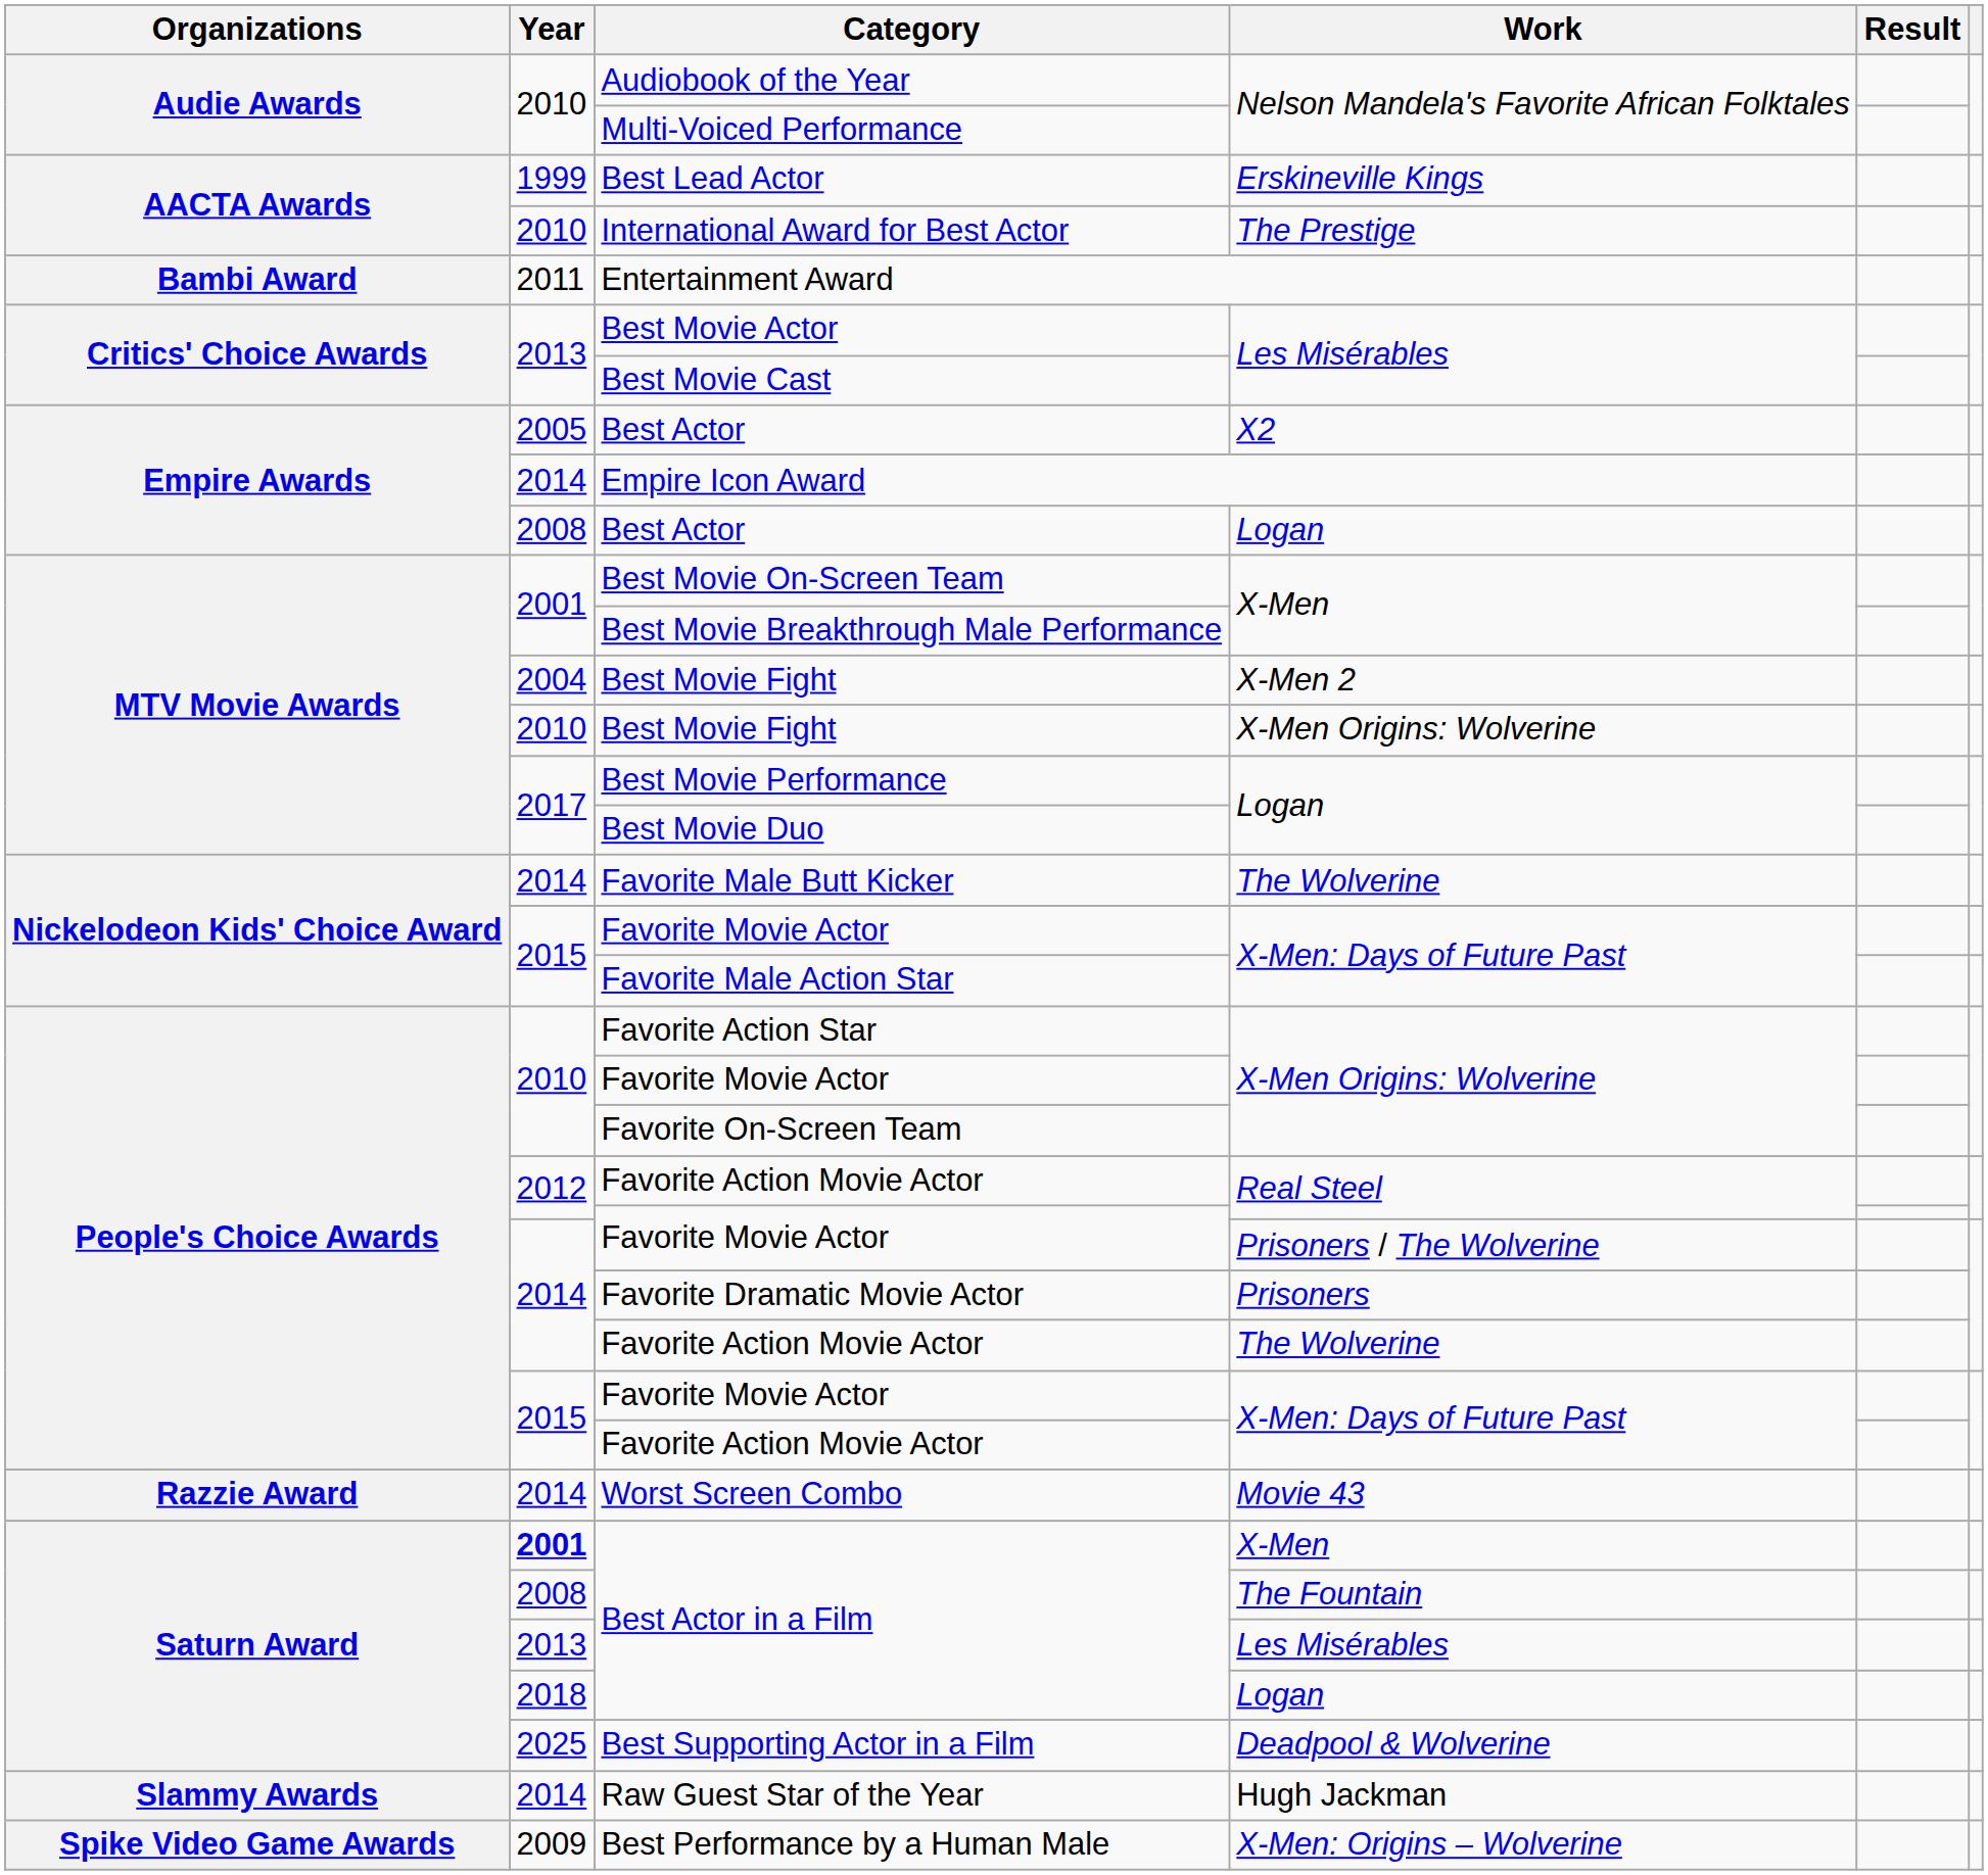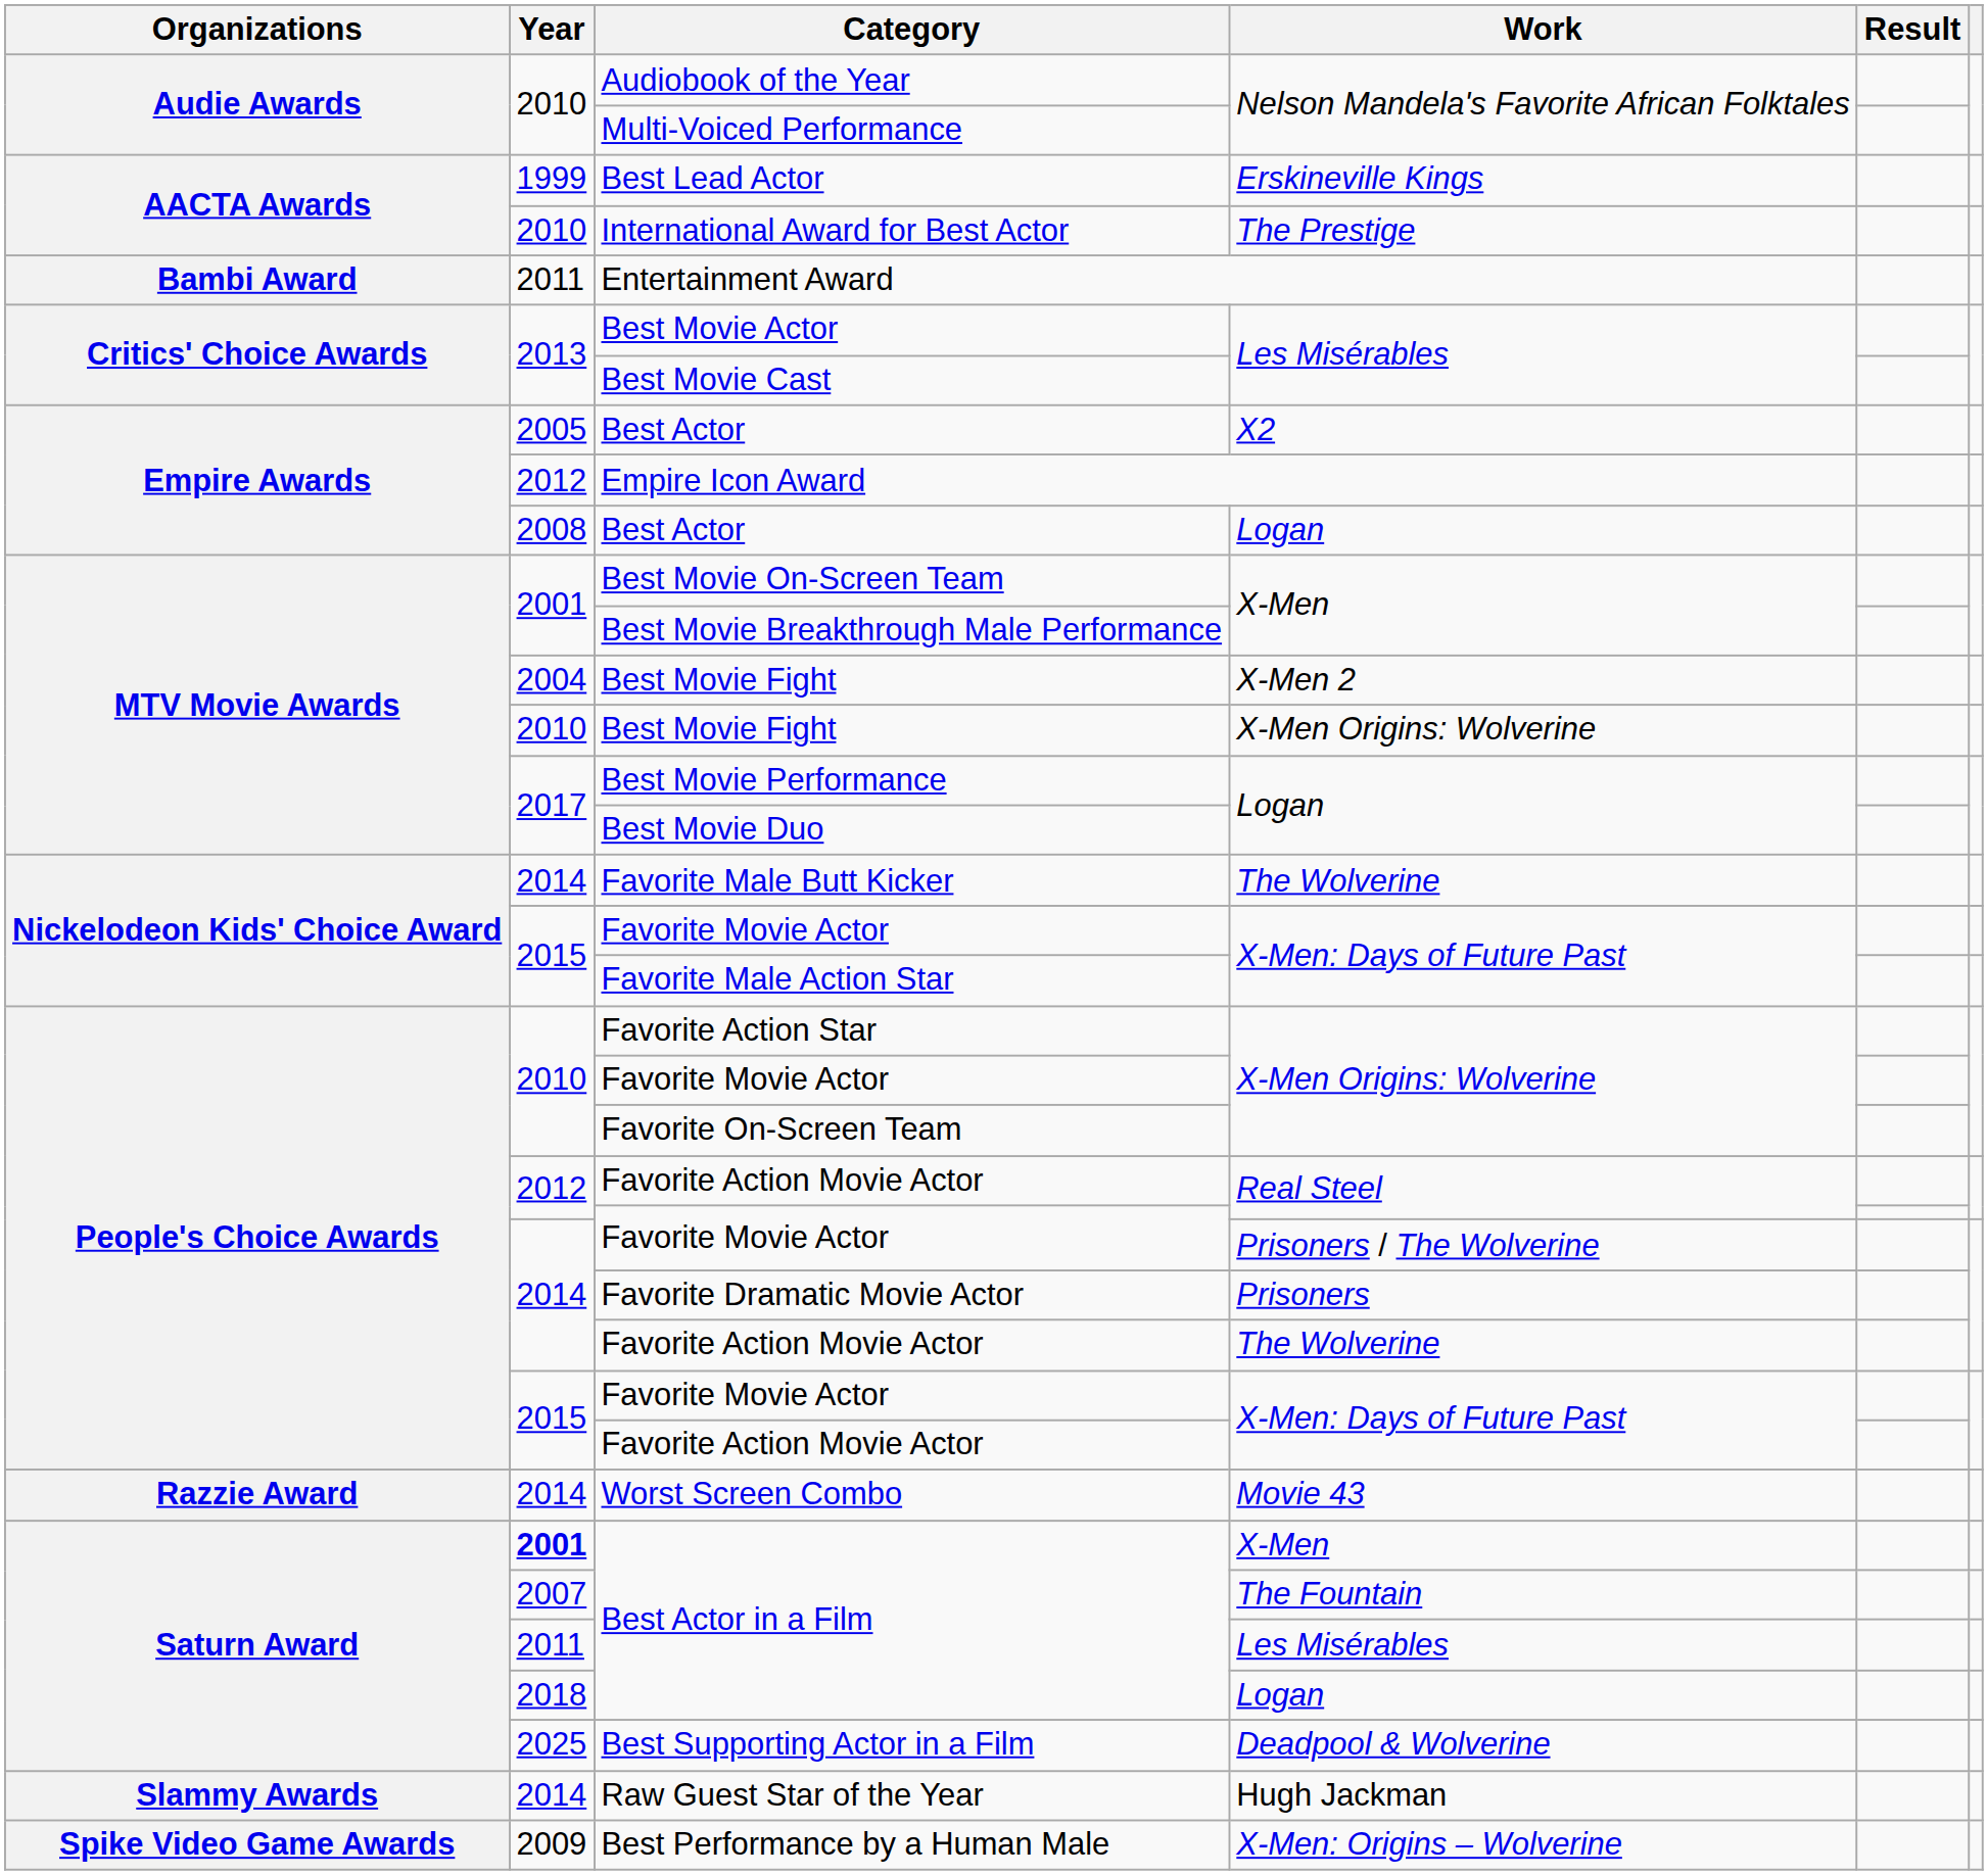Empire Icon Award | Year: 2014 -> 2012
Best Actor in a Film / The Fountain | Year: 2008 -> 2007
Best Actor in a Film / Les Misérables | Year: 2013 -> 2011
